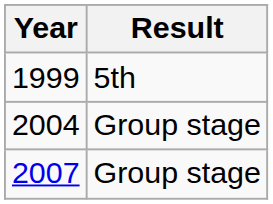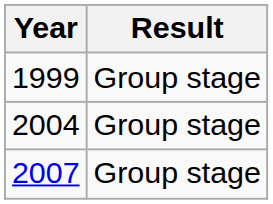1999 | Result: 5th -> Group stage
